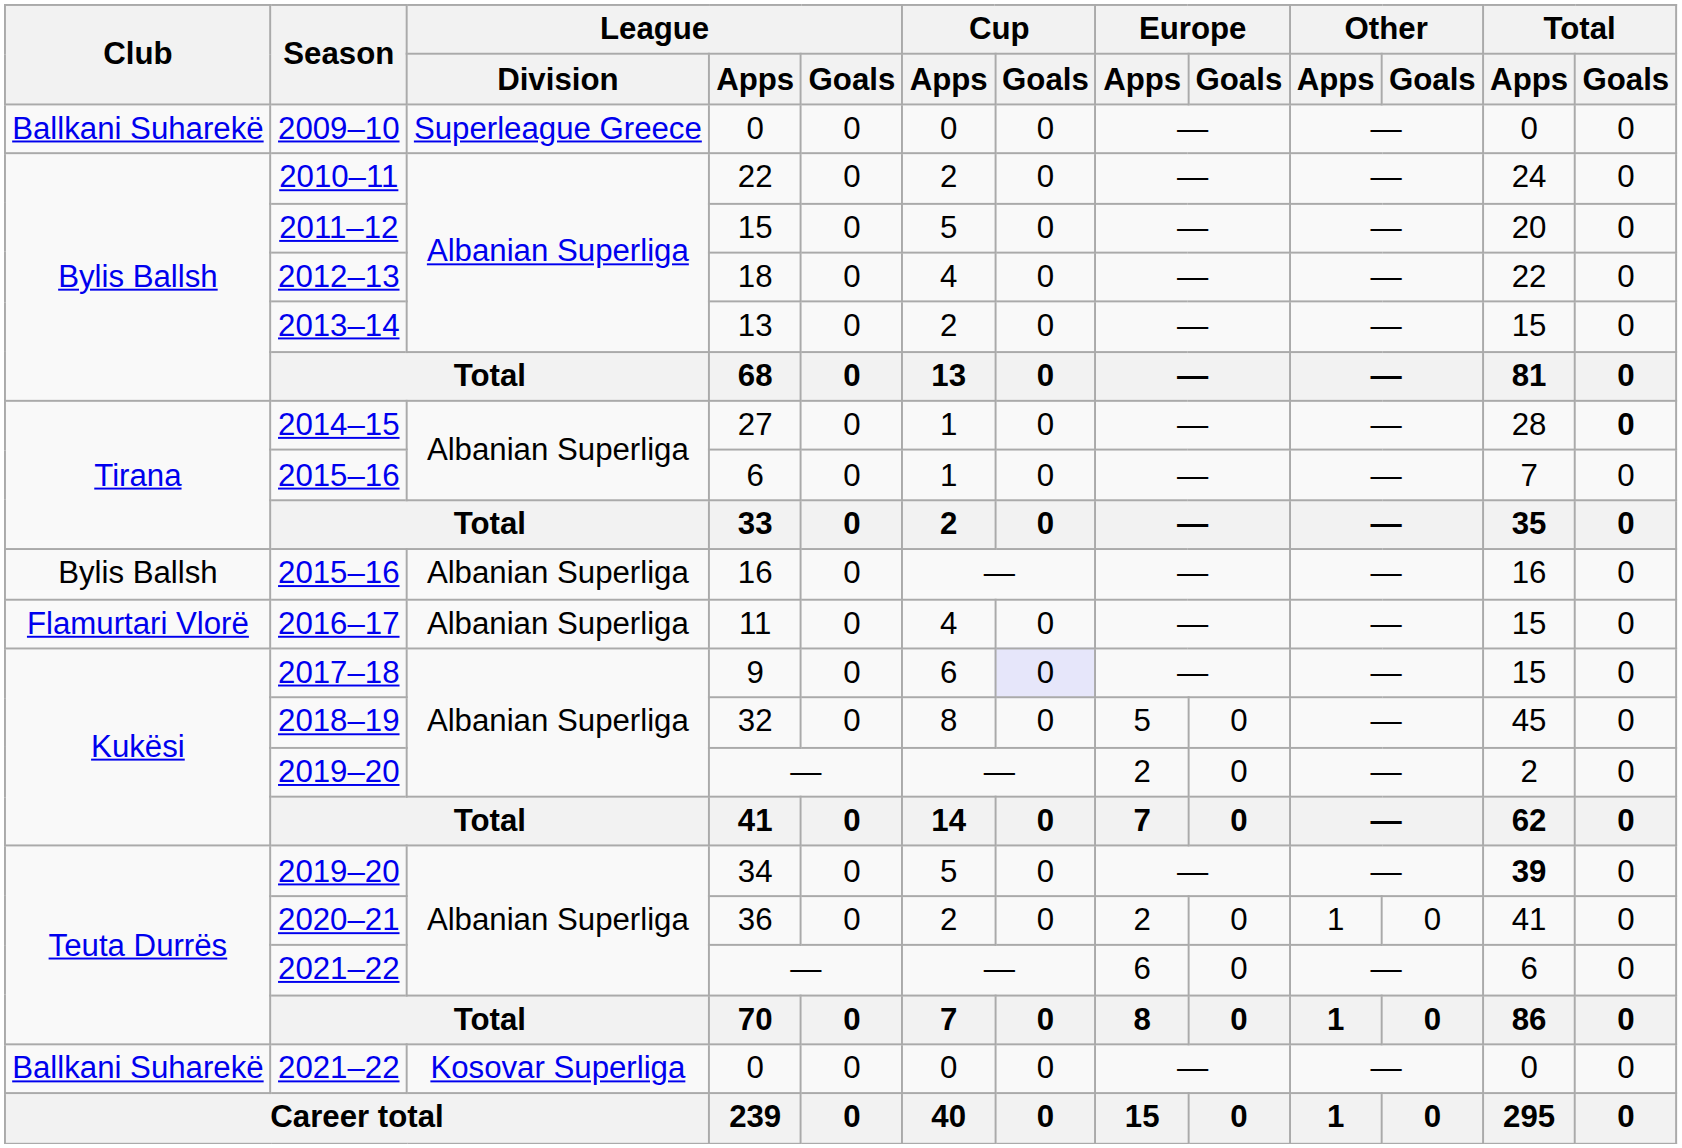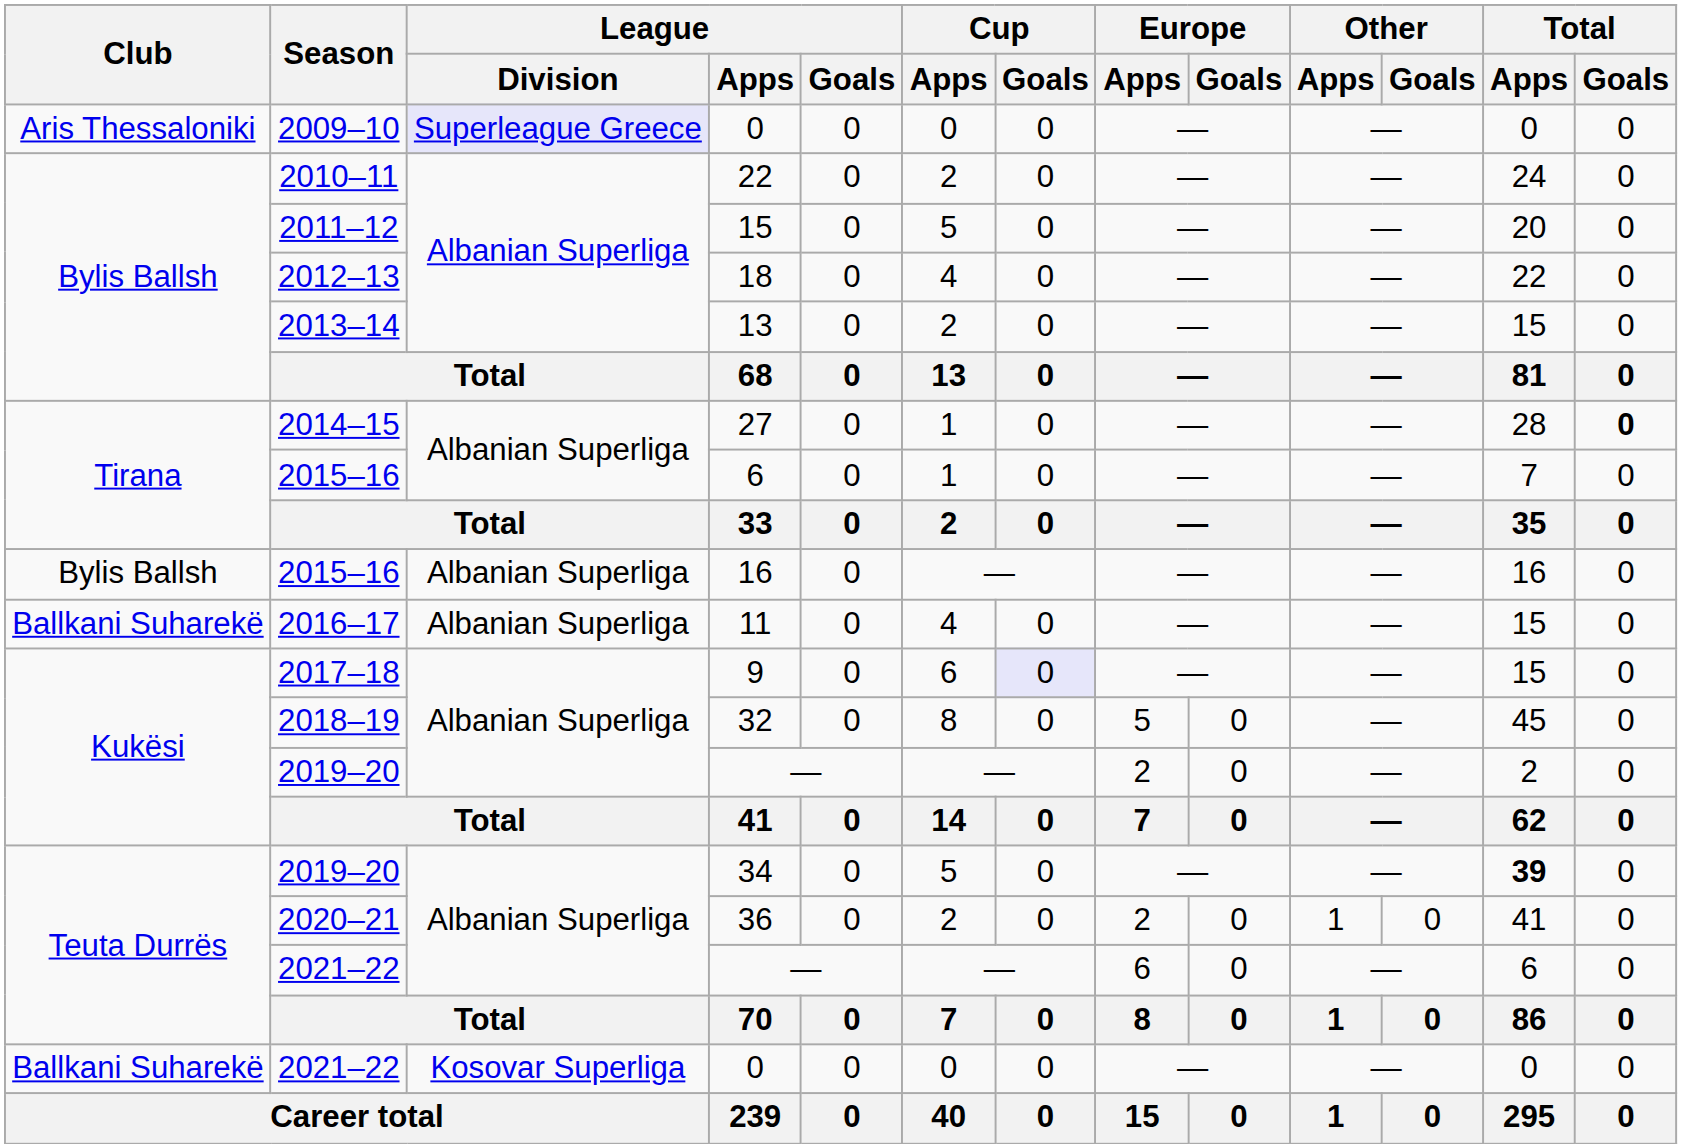2009–10 / 0 | Club: Ballkani Suharekë -> Aris Thessaloniki
2009–10 / 0 | League / Division: no background -> lavender background
11 | Club: Flamurtari Vlorë -> Ballkani Suharekë
